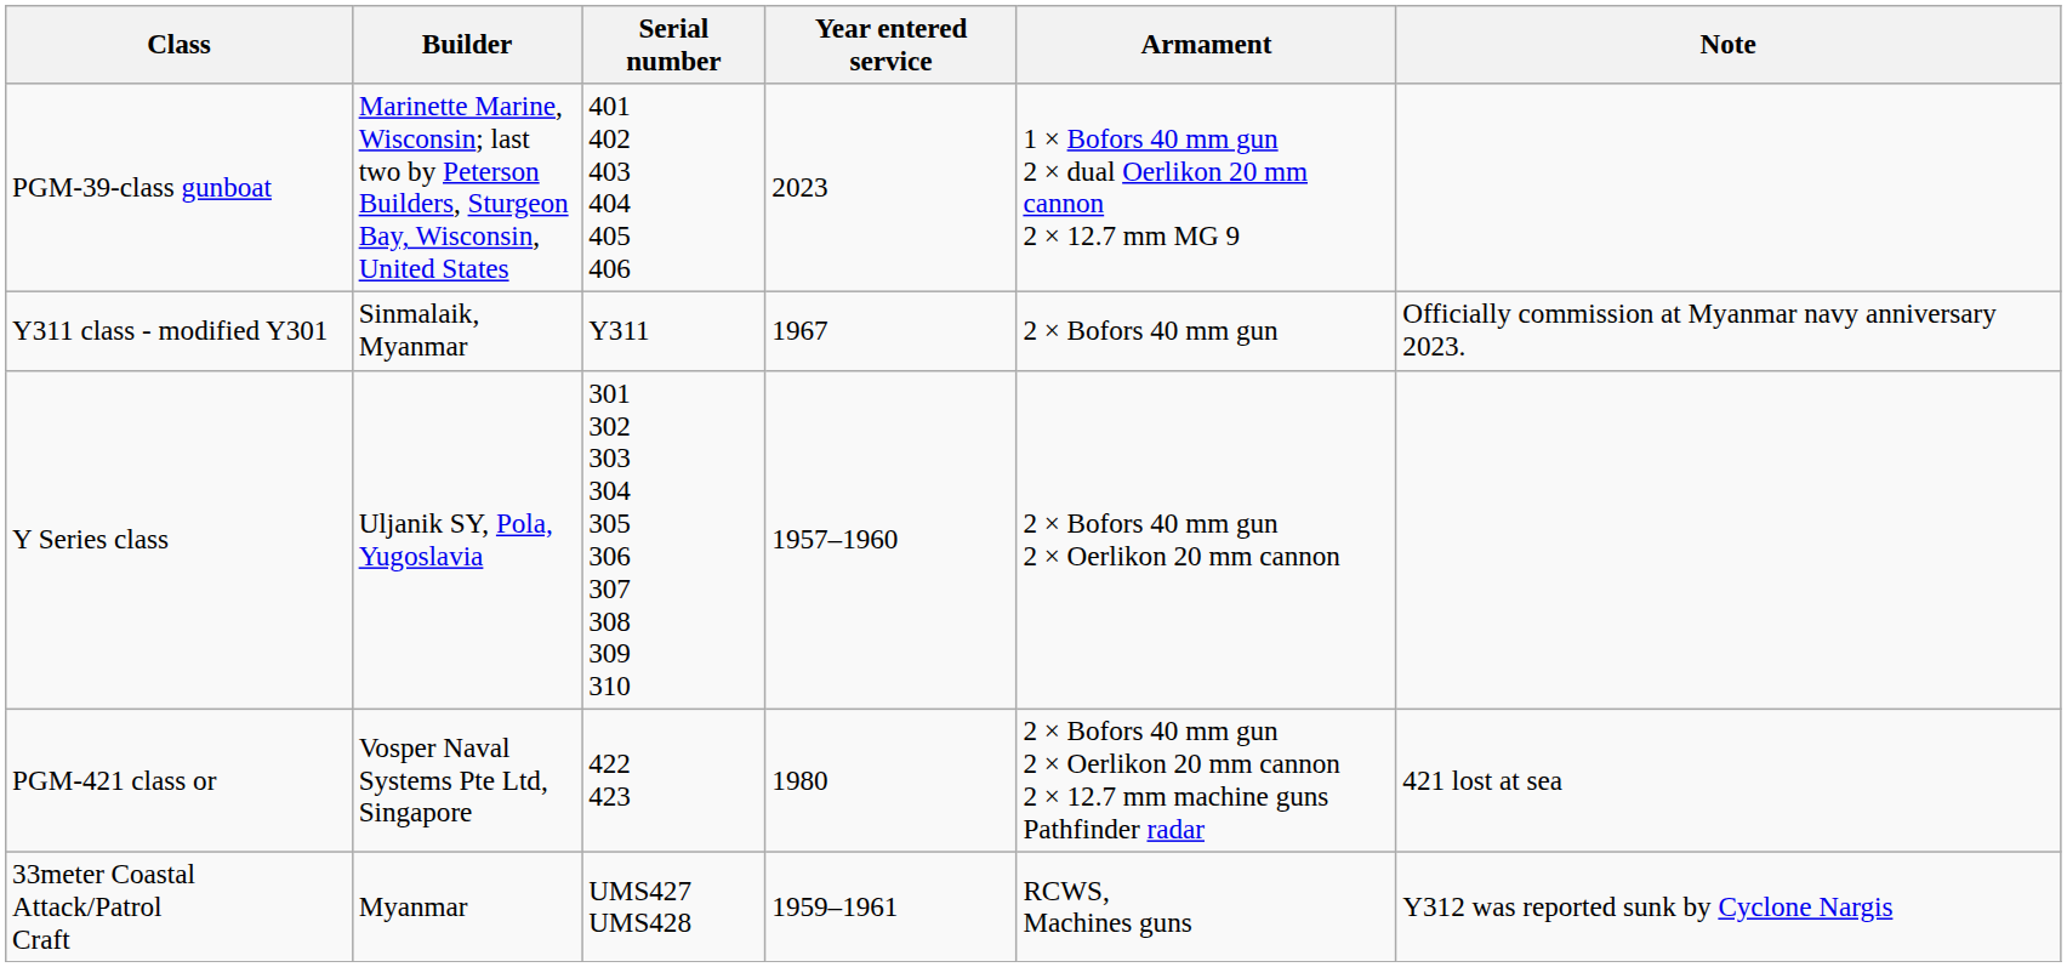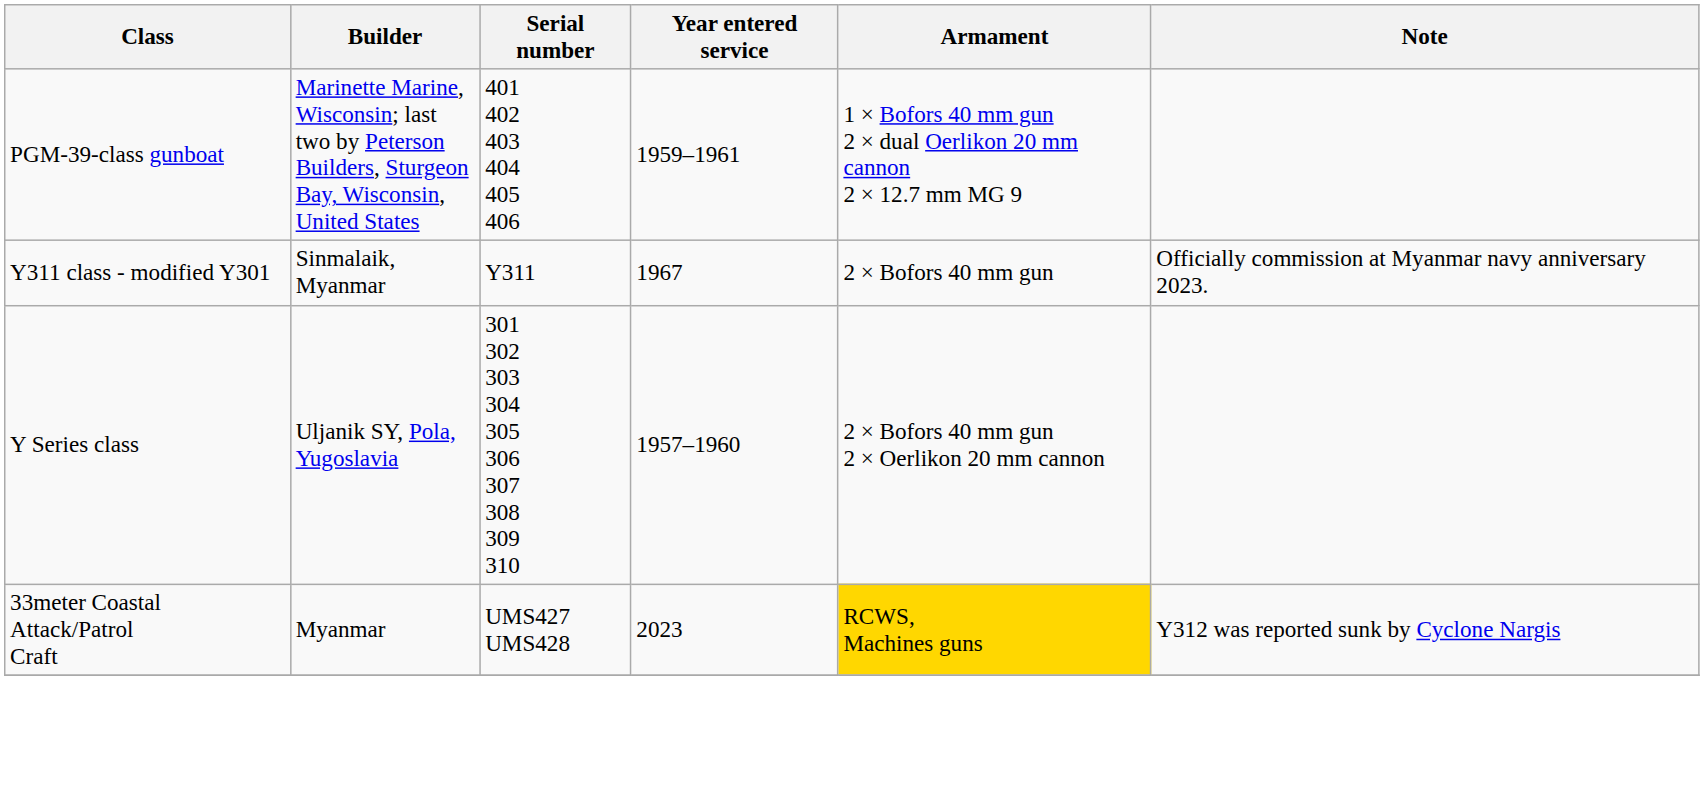PGM-39-class gunboat | Year entered service: 2023 -> 1959–1961
- row: PGM-421 class or | Vosper Naval Systems Pte Ltd, Singapore | 422 423 | 1980 | 2 × Bofors 40 mm gun 2 × Oerlikon 20 mm cannon 2 × 12.7 mm machine guns Pathfinder radar | 421 lost at sea
33meter Coastal Attack/Patrol Craft | Year entered service: 1959–1961 -> 2023
33meter Coastal Attack/Patrol Craft | Armament: no background -> gold background
